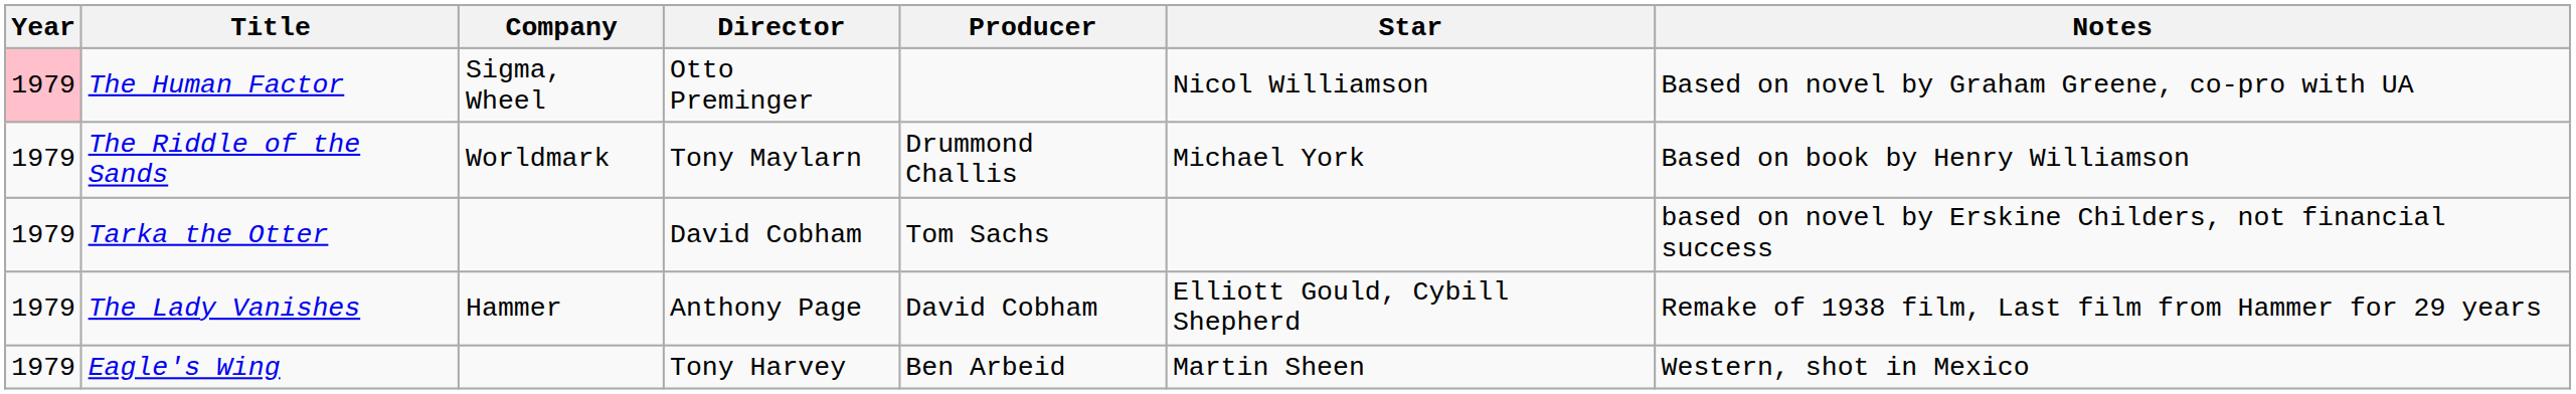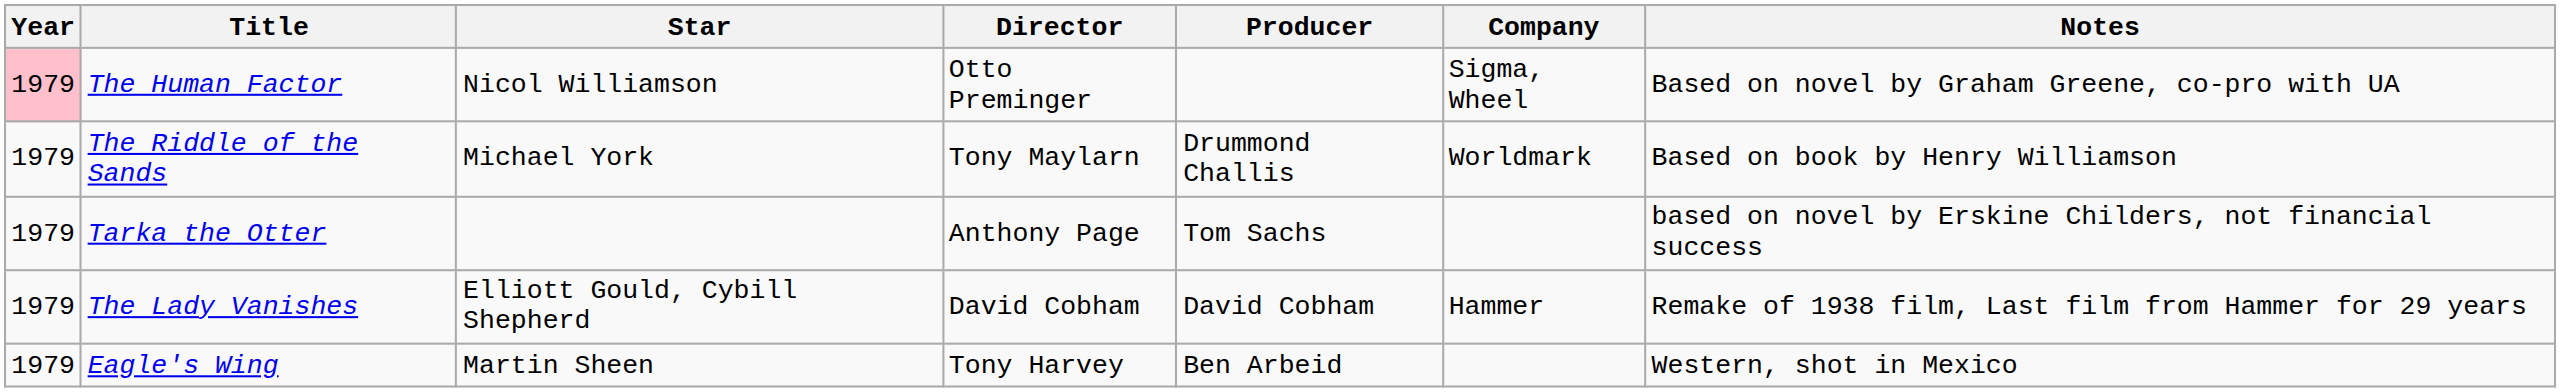columns swapped: Company <-> Star
Tarka the Otter | Director: David Cobham -> Anthony Page
The Lady Vanishes | Director: Anthony Page -> David Cobham
